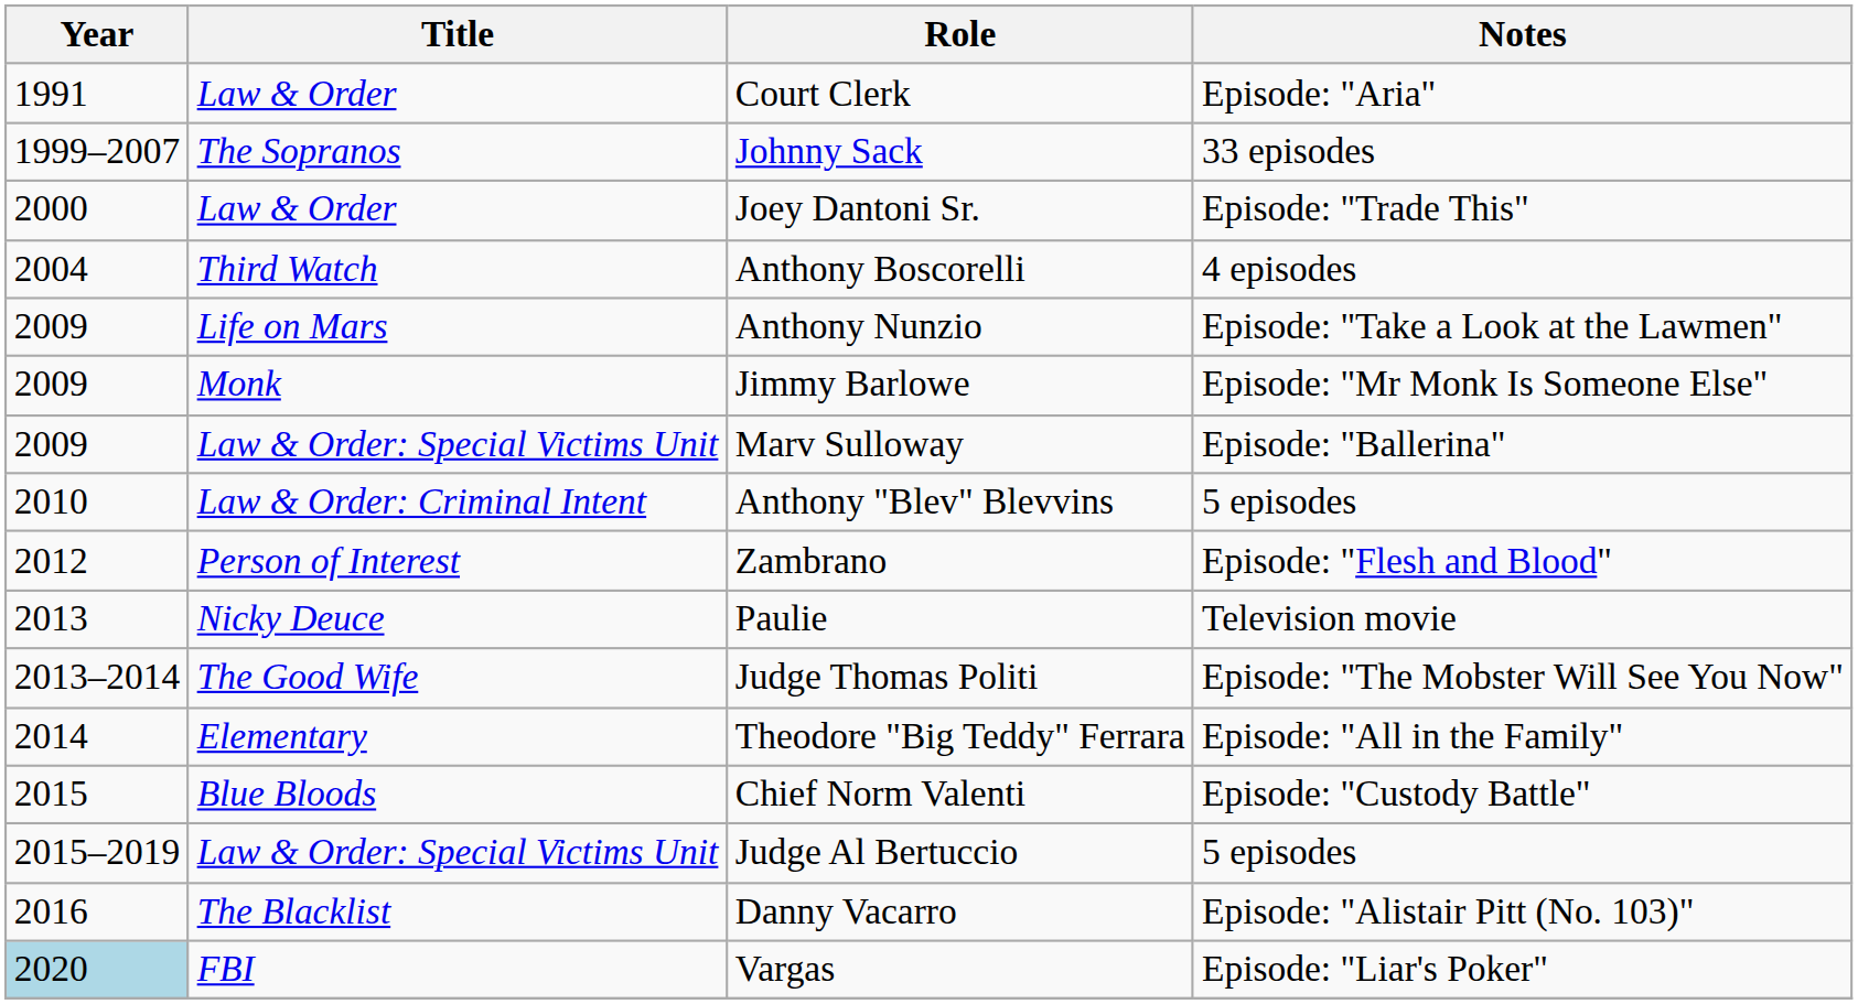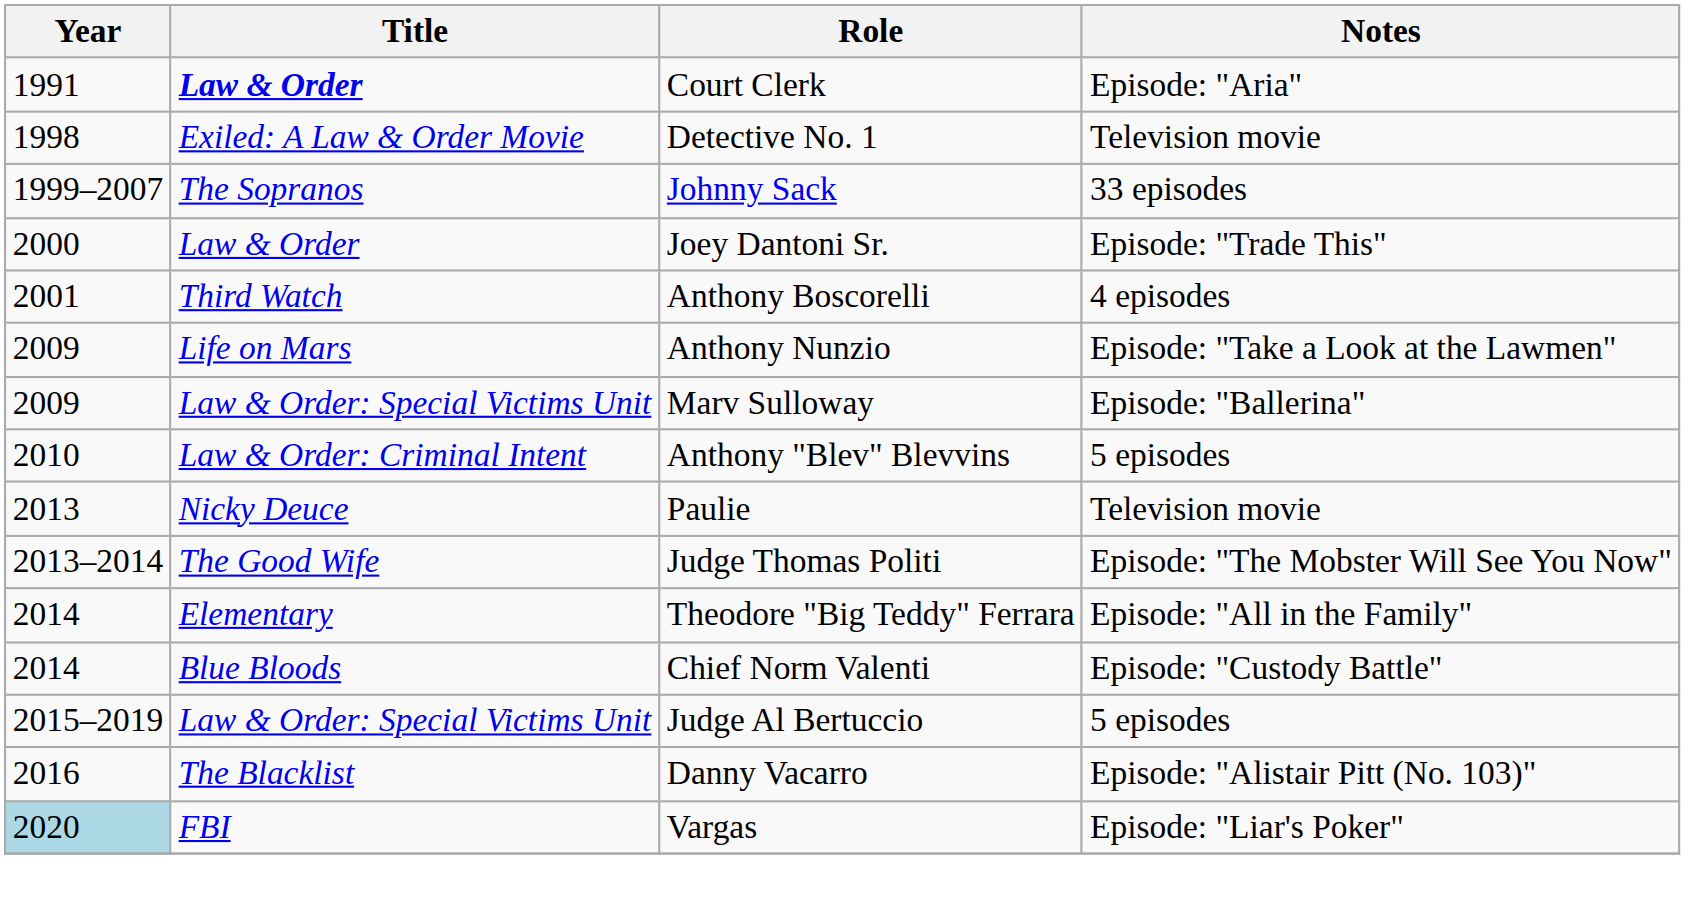Court Clerk | Title: normal -> bold
+ row: 1998 | Exiled: A Law & Order Movie | Detective No. 1 | Television movie
Anthony Boscorelli | Year: 2004 -> 2001
- row: 2009 | Monk | Jimmy Barlowe | Episode: "Mr Monk Is Someone Else"
- row: 2012 | Person of Interest | Zambrano | Episode: "Flesh and Blood"
Chief Norm Valenti | Year: 2015 -> 2014
